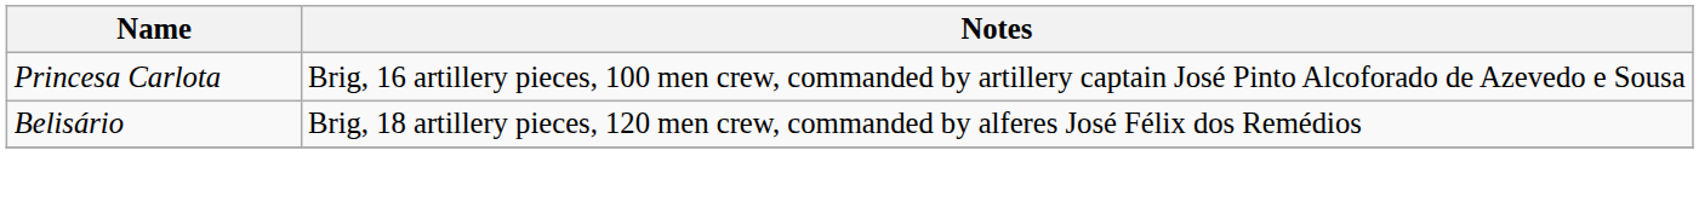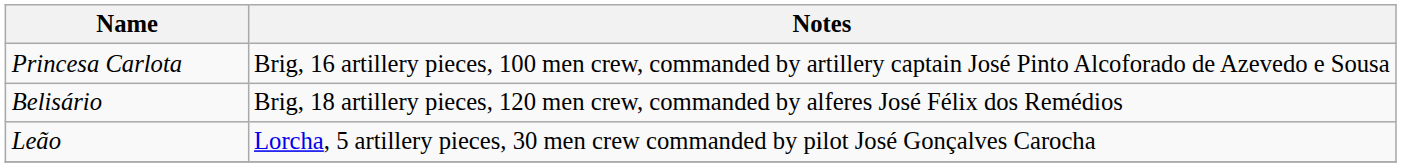+ row: Leão | Lorcha, 5 artillery pieces, 30 men crew commanded by pilot José Gonçalves Carocha
